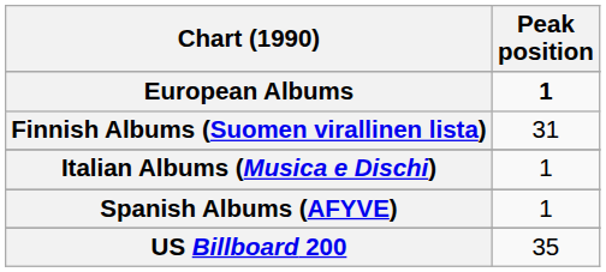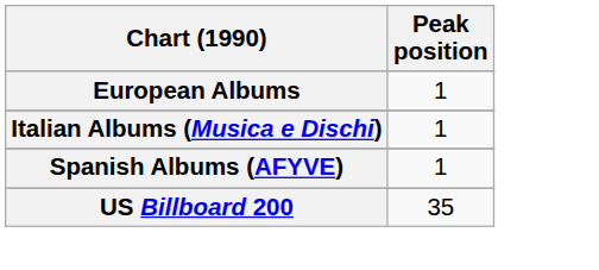European Albums | Peak position: bold -> normal
- row: Finnish Albums (Suomen virallinen lista) | 31
